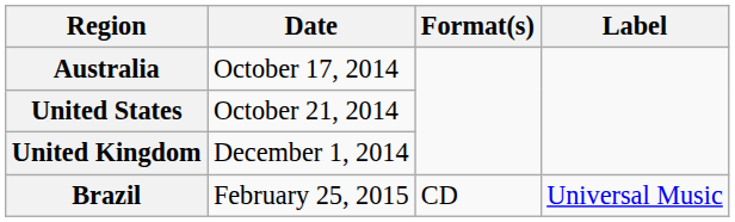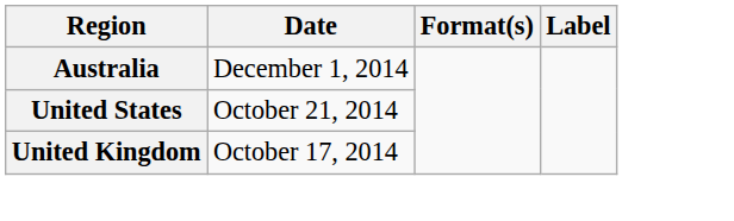Australia | Date: October 17, 2014 -> December 1, 2014
United Kingdom | Date: December 1, 2014 -> October 17, 2014
- row: Brazil | February 25, 2015 | CD | Universal Music
